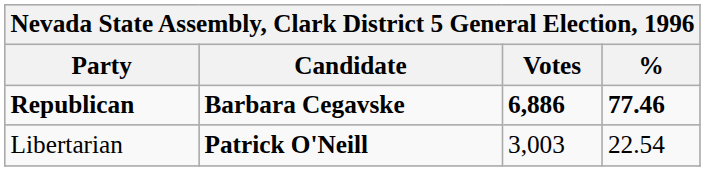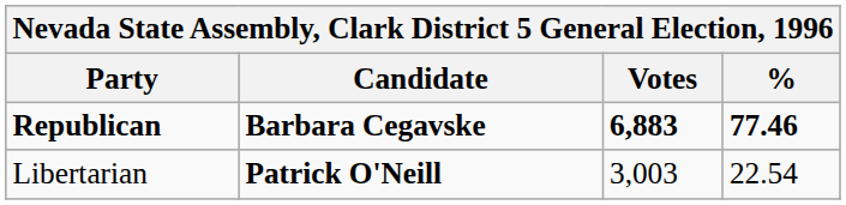Republican | Votes: 6,886 -> 6,883
